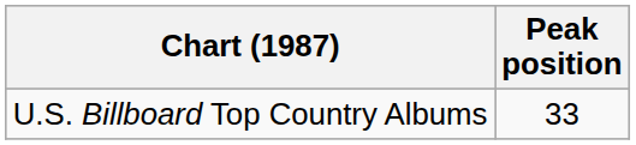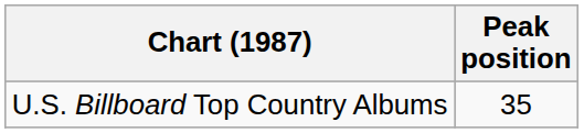U.S. Billboard Top Country Albums | Peak position: 33 -> 35
